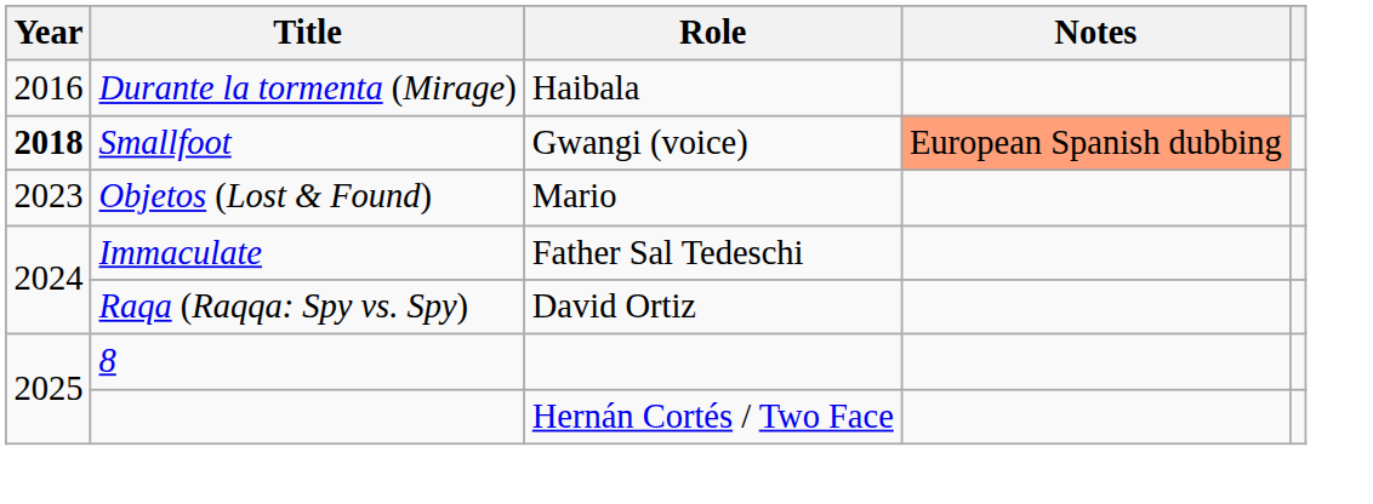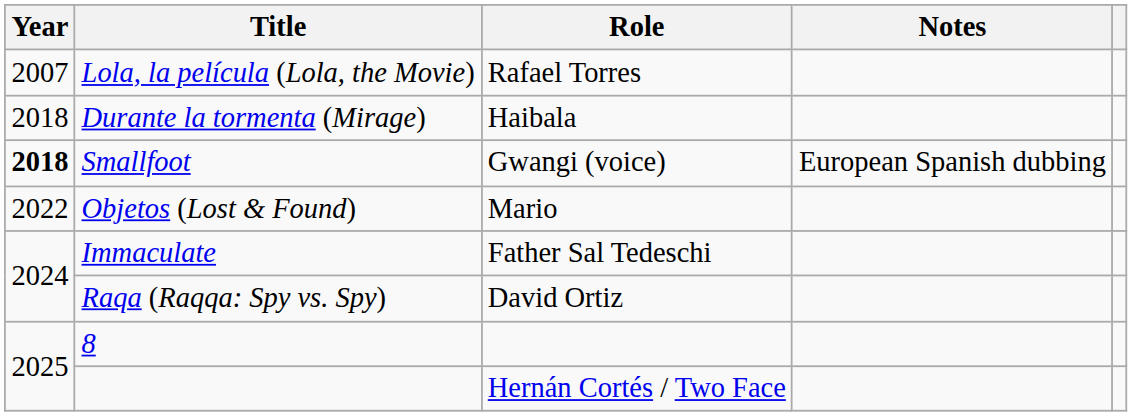+ row: 2007 | Lola, la película (Lola, the Movie) | Rafael Torres
Durante la tormenta (Mirage) | Year: 2016 -> 2018
Smallfoot | Notes: lightsalmon background -> no background
Objetos (Lost & Found) | Year: 2023 -> 2022
